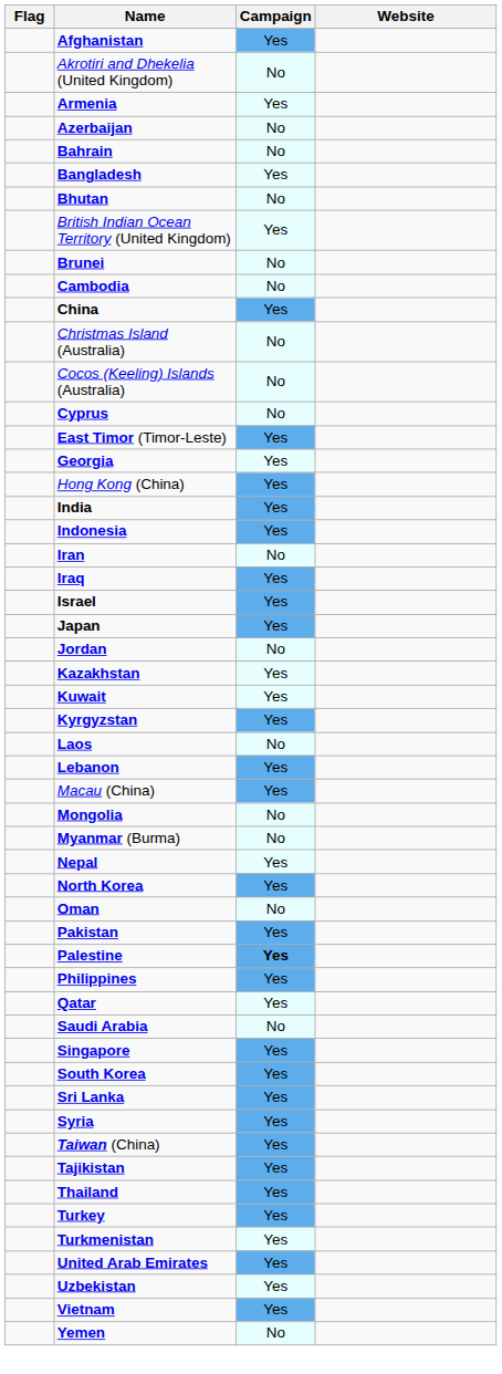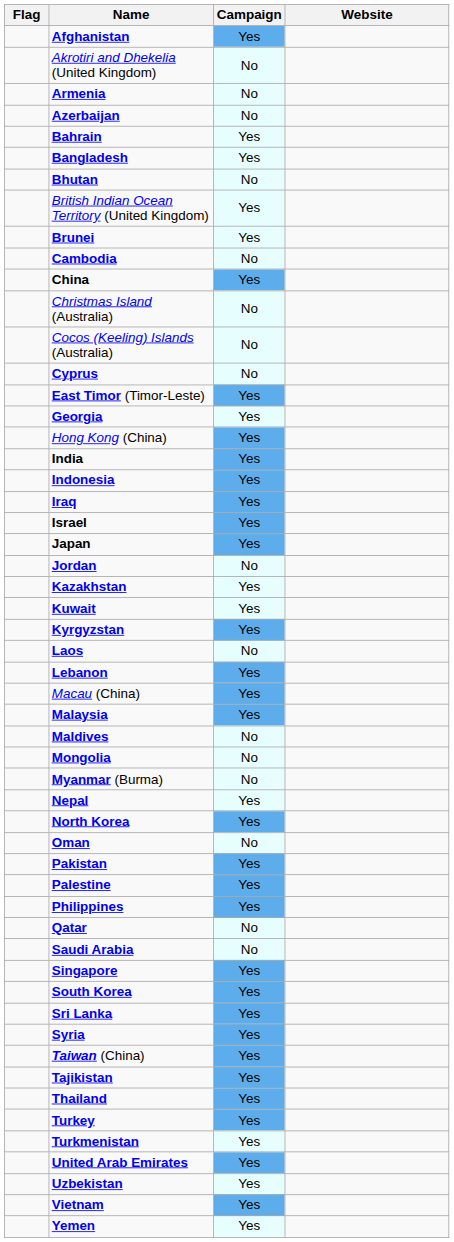Armenia | Campaign: Yes -> No
Bahrain | Campaign: No -> Yes
Brunei | Campaign: No -> Yes
- row: Iran | No
+ row: Malaysia | Yes
+ row: Maldives | No
Palestine | Campaign: bold -> normal
Qatar | Campaign: Yes -> No
Yemen | Campaign: No -> Yes
